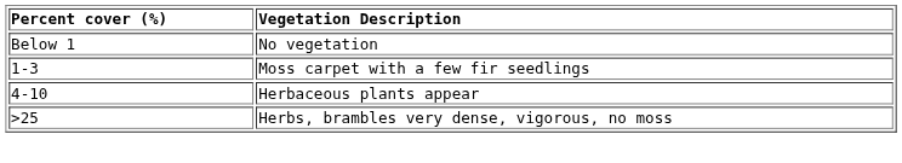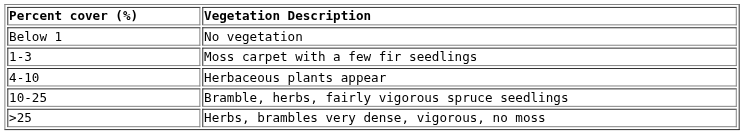+ row: 10-25 | Bramble, herbs, fairly vigorous spruce seedlings
